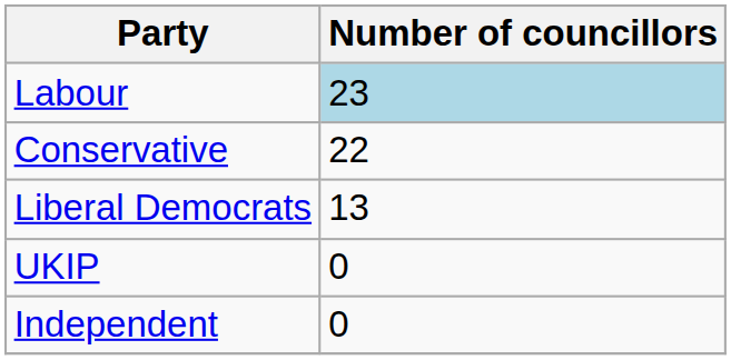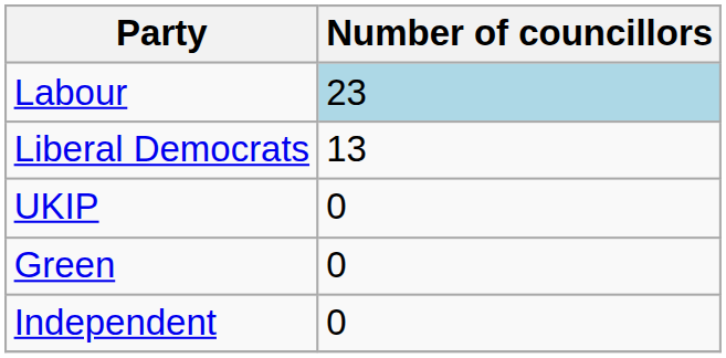- row: Conservative | 22
+ row: Green | 0
